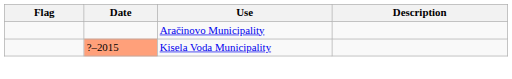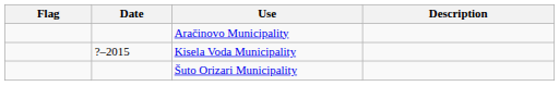Kisela Voda Municipality | Date: lightsalmon background -> no background
+ row: Šuto Orizari Municipality
